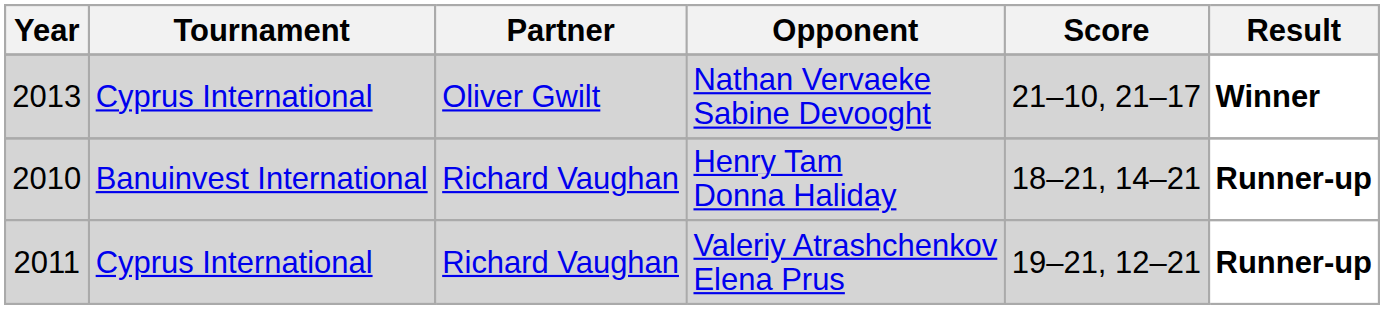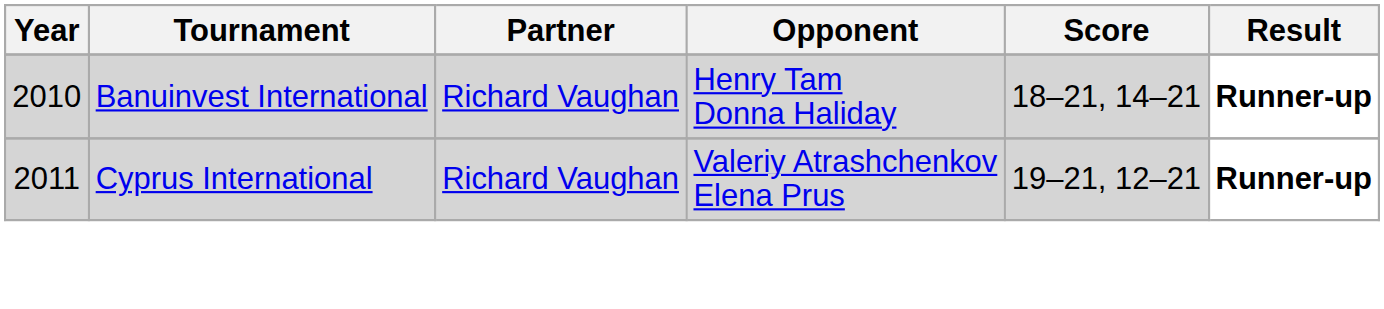- row: 2013 | Cyprus International | Oliver Gwilt | Nathan Vervaeke Sabine Devooght | 21–10, 21–17 | Winner
